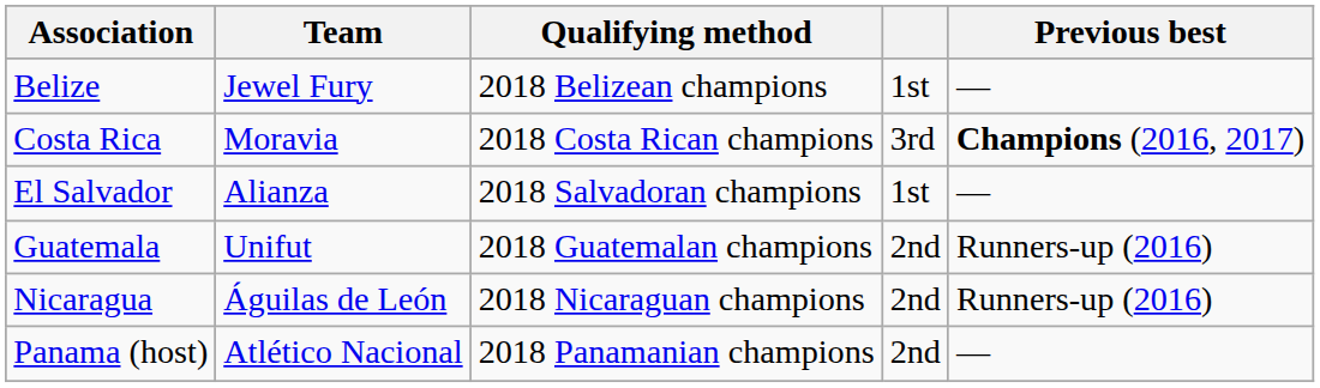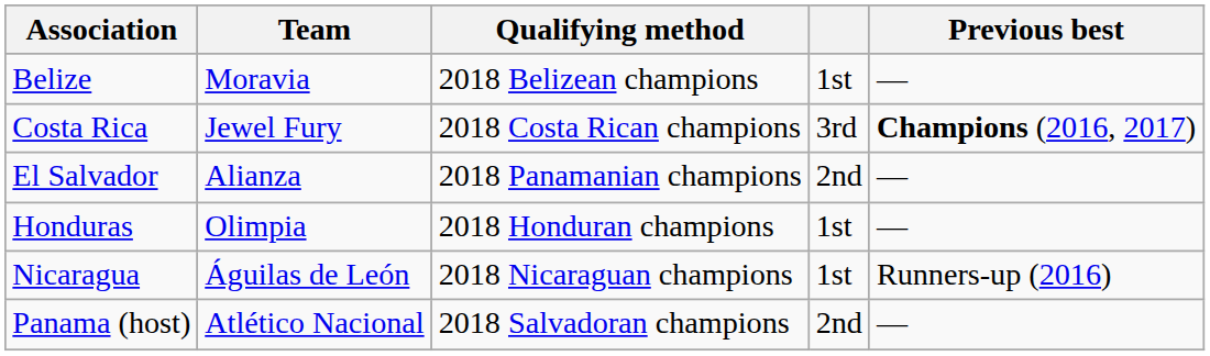Belize | Team: Jewel Fury -> Moravia
Costa Rica | Team: Moravia -> Jewel Fury
El Salvador | Qualifying method: 2018 Salvadoran champions -> 2018 Panamanian champions
El Salvador | column 4: 1st -> 2nd
- row: Guatemala | Unifut | 2018 Guatemalan champions | 2nd | Runners-up (2016)
+ row: Honduras | Olimpia | 2018 Honduran champions | 1st | —
Nicaragua | column 4: 2nd -> 1st
Panama (host) | Qualifying method: 2018 Panamanian champions -> 2018 Salvadoran champions
